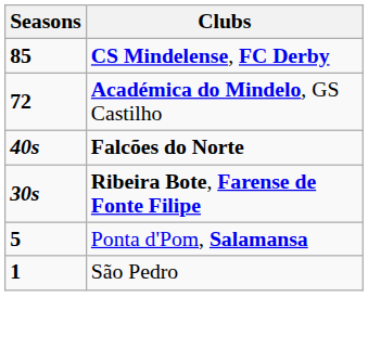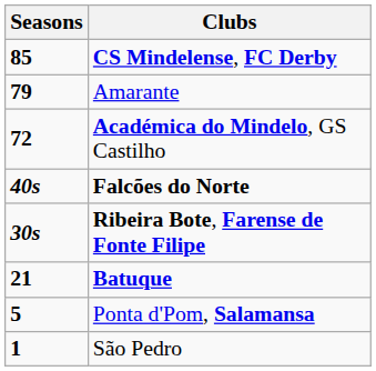+ row: 79 | Amarante
+ row: 21 | Batuque
